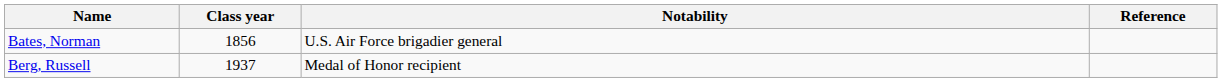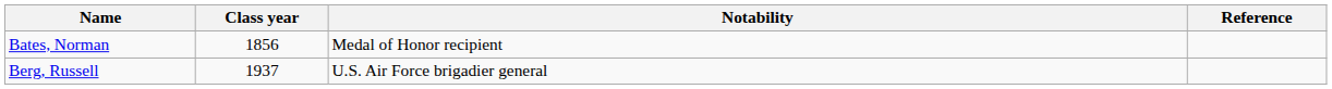Bates, Norman | Notability: U.S. Air Force brigadier general -> Medal of Honor recipient
Berg, Russell | Notability: Medal of Honor recipient -> U.S. Air Force brigadier general
